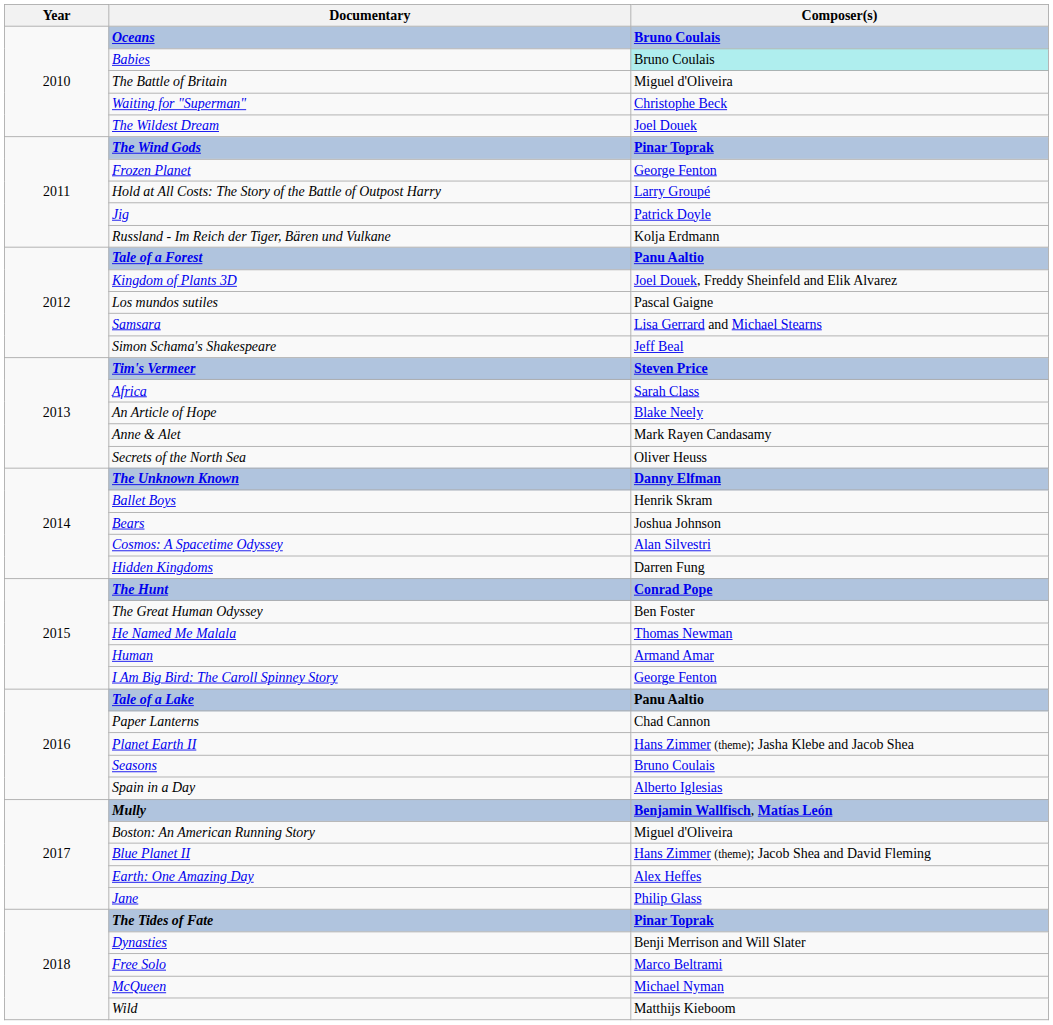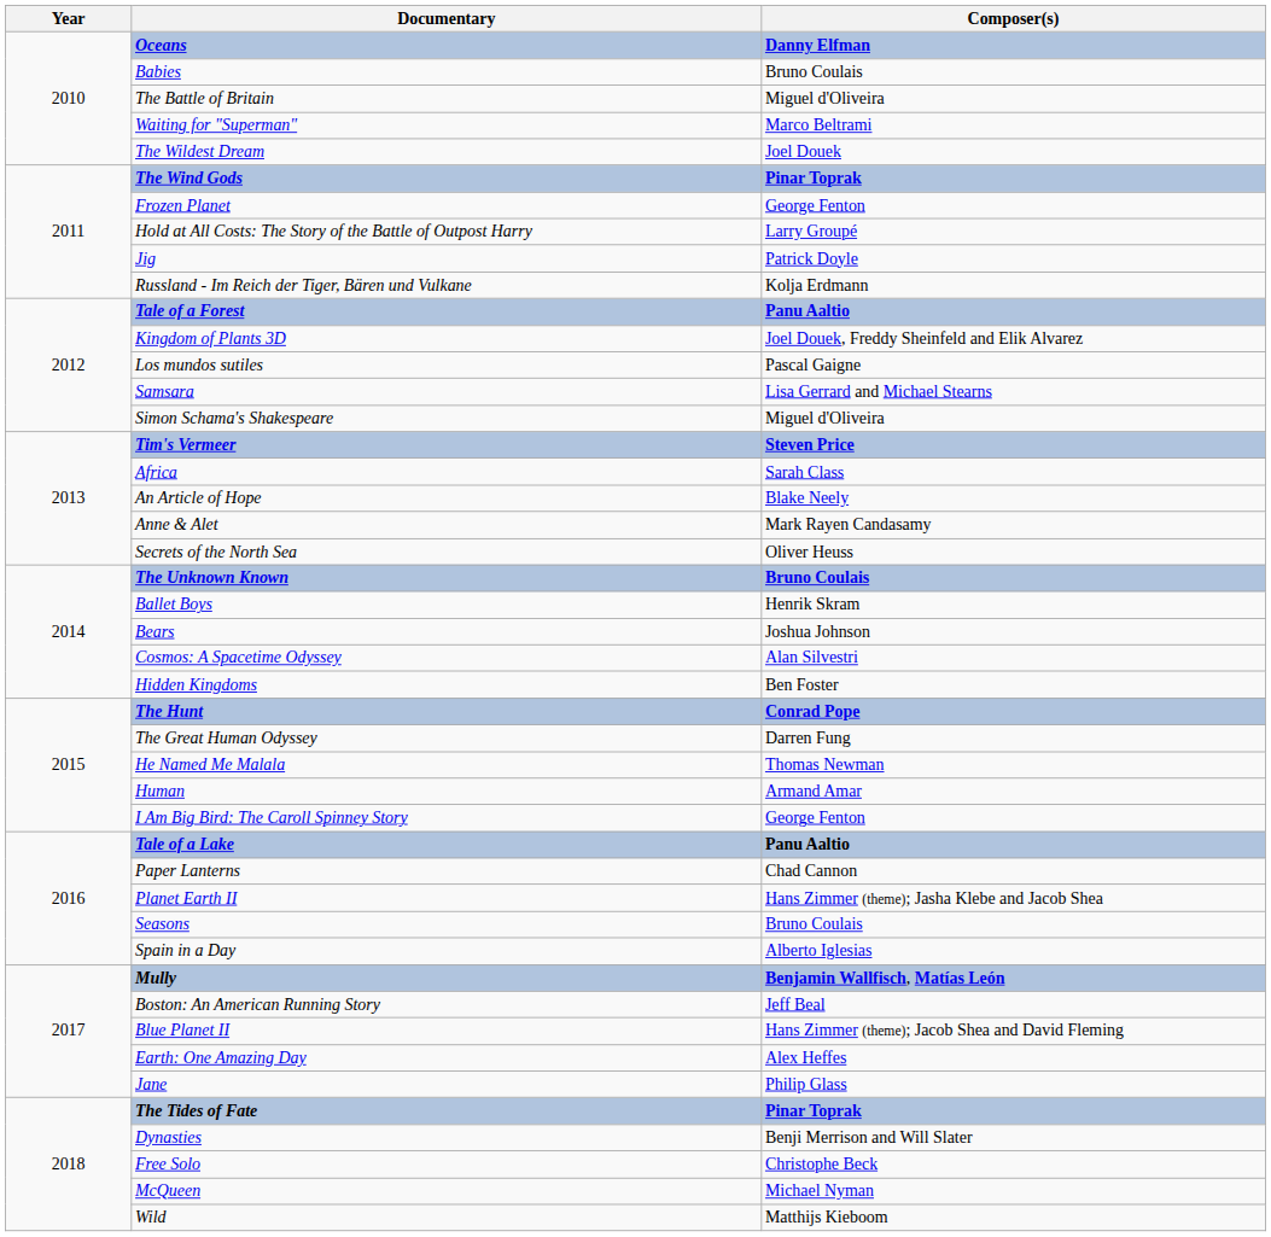Oceans | Composer(s): Bruno Coulais -> Danny Elfman
Babies | Composer(s): paleturquoise background -> no background
Waiting for "Superman" | Composer(s): Christophe Beck -> Marco Beltrami
Simon Schama's Shakespeare | Composer(s): Jeff Beal -> Miguel d'Oliveira
The Unknown Known | Composer(s): Danny Elfman -> Bruno Coulais
Hidden Kingdoms | Composer(s): Darren Fung -> Ben Foster
The Great Human Odyssey | Composer(s): Ben Foster -> Darren Fung
Boston: An American Running Story | Composer(s): Miguel d'Oliveira -> Jeff Beal
Free Solo | Composer(s): Marco Beltrami -> Christophe Beck
